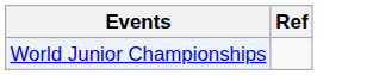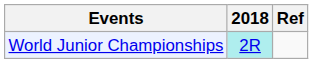+ column: 2018 | 2R
